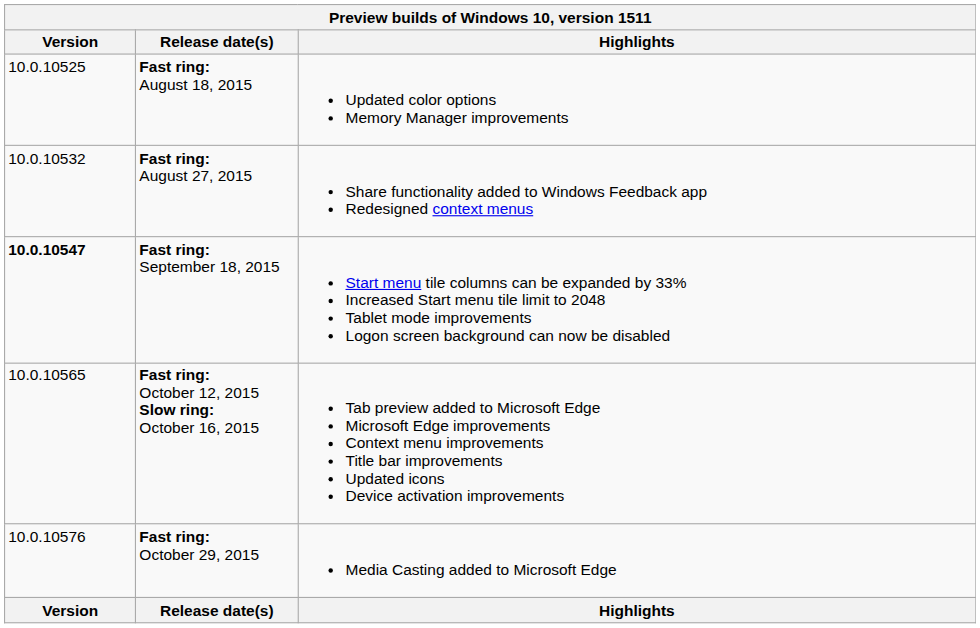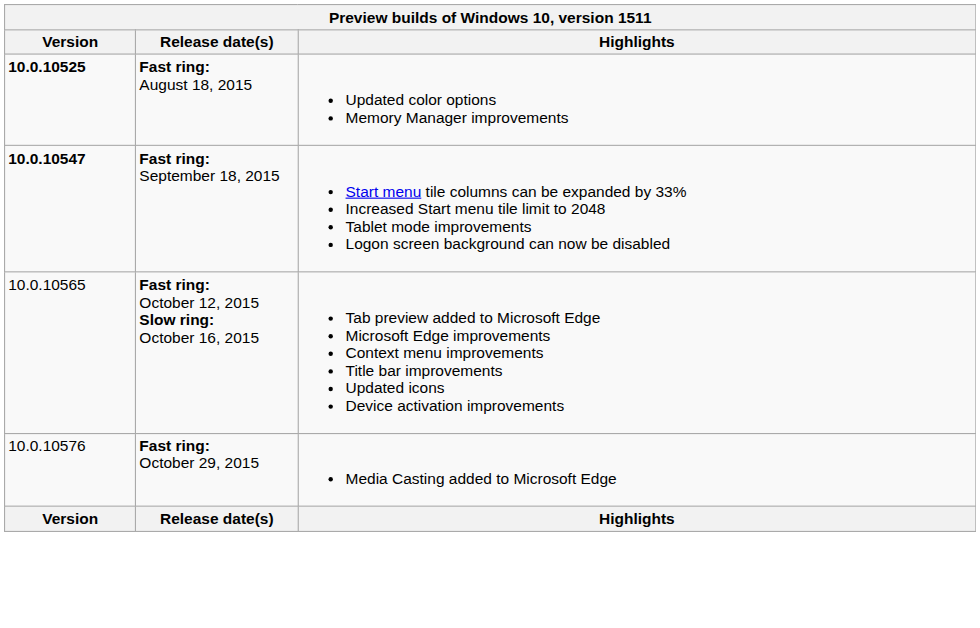Fast ring: August 18, 2015 | Version: normal -> bold
- row: 10.0.10532 | Fast ring: August 27, 2015 | Share functionality added to Windows Feedback app Redesigned context menus
